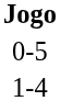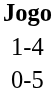rows swapped: 1-4 <-> 0-5
